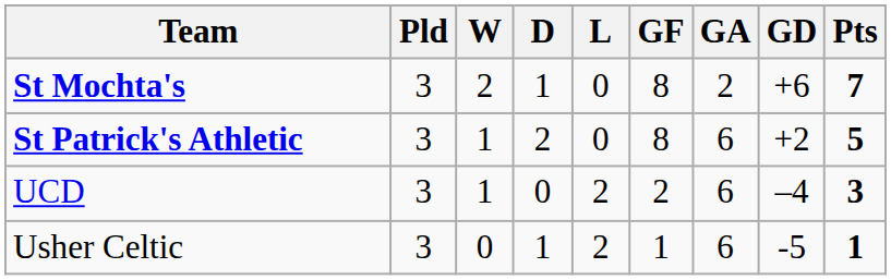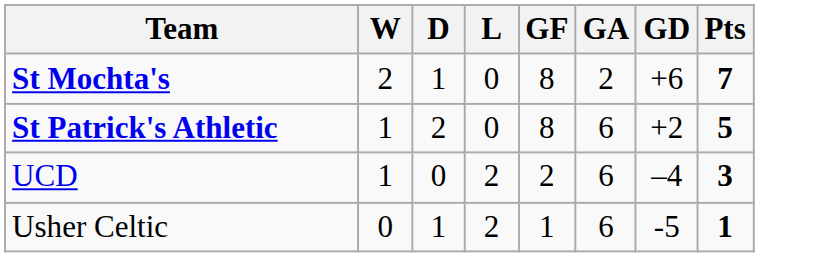- column: Pld | 3 | 3 | 3 | 3
